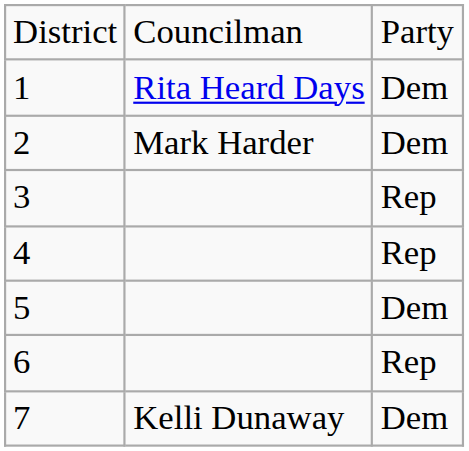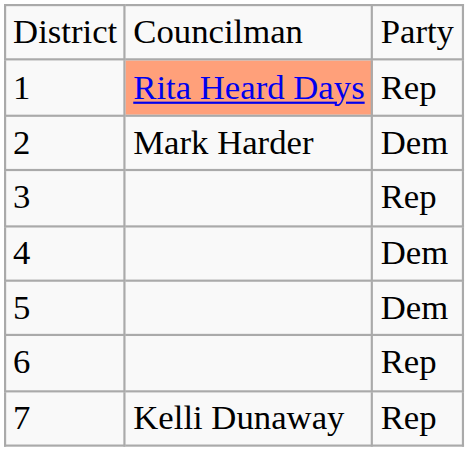1 | column 2: no background -> lightsalmon background
1 | column 3: Dem -> Rep
4 | column 3: Rep -> Dem
7 | column 3: Dem -> Rep
